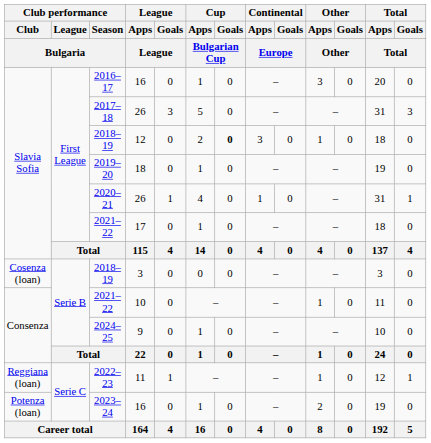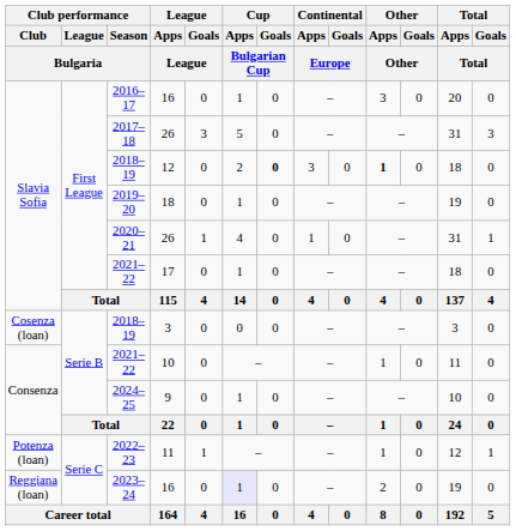2018–19 / 12 | Other / Apps / Other: normal -> bold
2022–23 | Club performance / Club / Bulgaria: Reggiana (loan) -> Potenza (loan)
2023–24 | Club performance / Club / Bulgaria: Potenza (loan) -> Reggiana (loan)
2023–24 | Cup / Apps / Bulgarian Cup: no background -> lavender background
